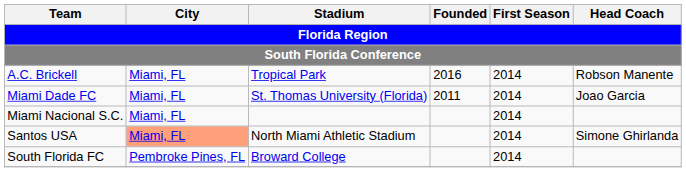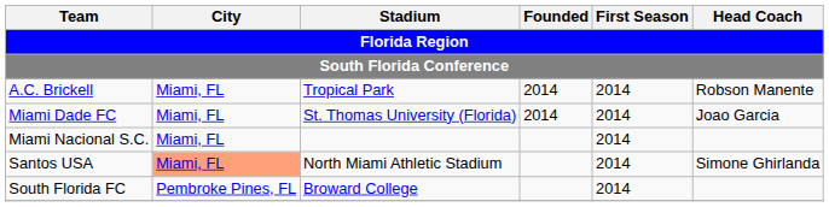A.C. Brickell | Founded: 2016 -> 2014
Miami Dade FC | Founded: 2011 -> 2014
